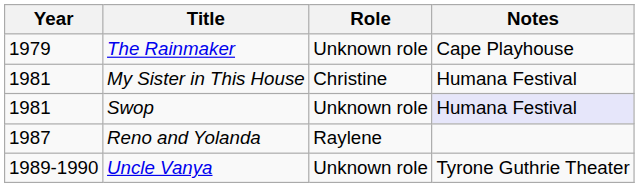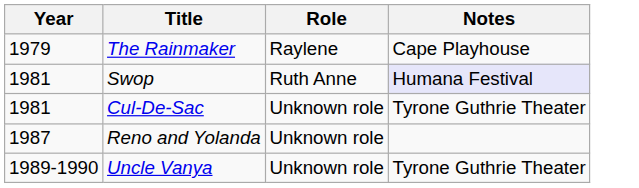The Rainmaker | Role: Unknown role -> Raylene
- row: 1981 | My Sister in This House | Christine | Humana Festival
Swop | Role: Unknown role -> Ruth Anne
+ row: 1981 | Cul-De-Sac | Unknown role | Tyrone Guthrie Theater
Reno and Yolanda | Role: Raylene -> Unknown role
